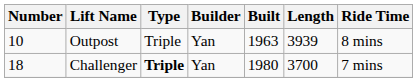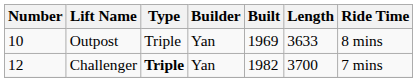Outpost | Built: 1963 -> 1969
Outpost | Length: 3939 -> 3633
Challenger | Number: 18 -> 12
Challenger | Built: 1980 -> 1982
